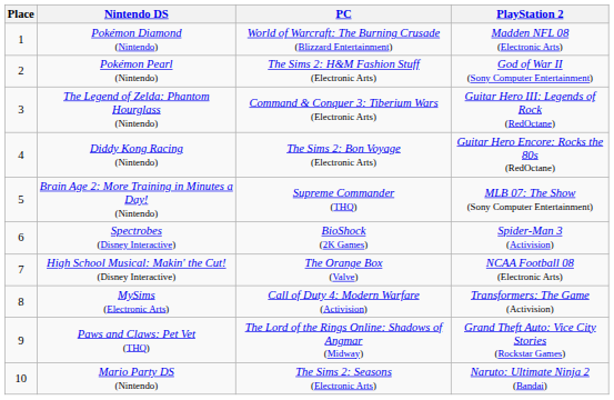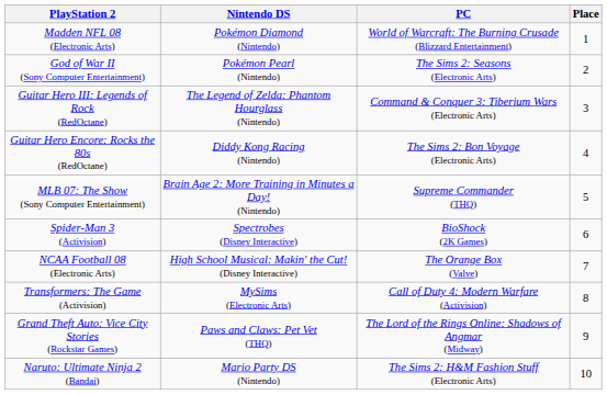columns swapped: Place <-> PlayStation 2
Pokémon Pearl (Nintendo) | PC: The Sims 2: H&M Fashion Stuff (Electronic Arts) -> The Sims 2: Seasons (Electronic Arts)
Mario Party DS (Nintendo) | PC: The Sims 2: Seasons (Electronic Arts) -> The Sims 2: H&M Fashion Stuff (Electronic Arts)
